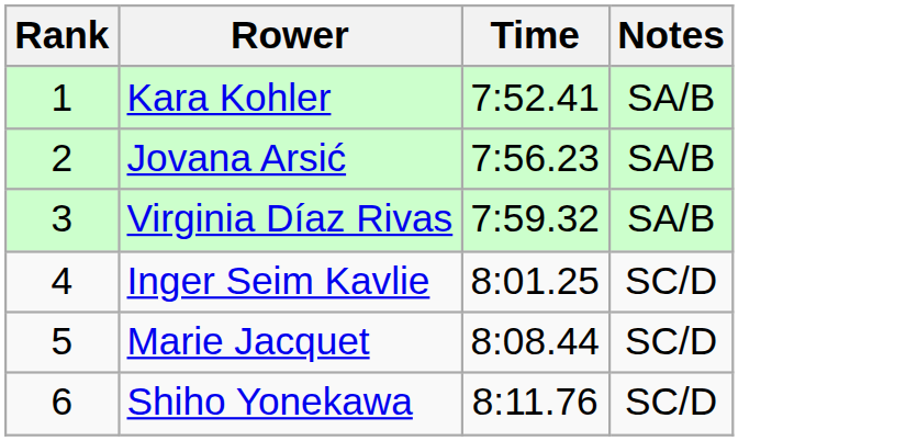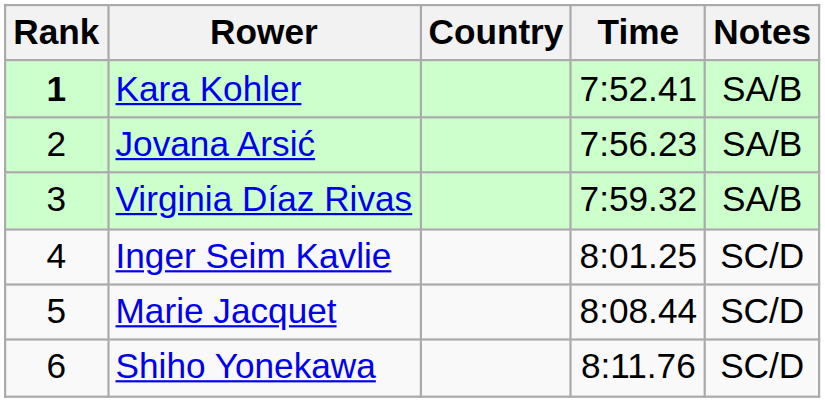+ column: Country
Kara Kohler | Rank: normal -> bold
